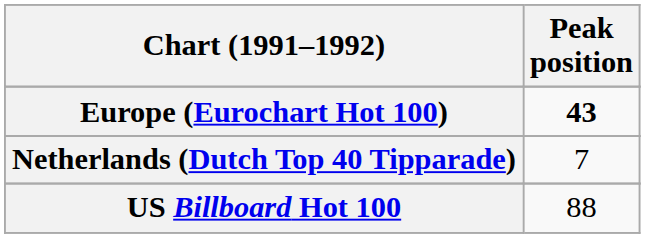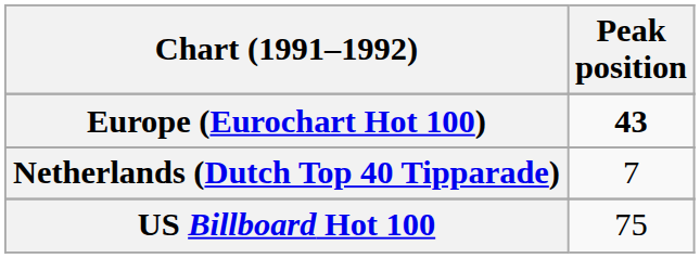US Billboard Hot 100 | Peak position: 88 -> 75
